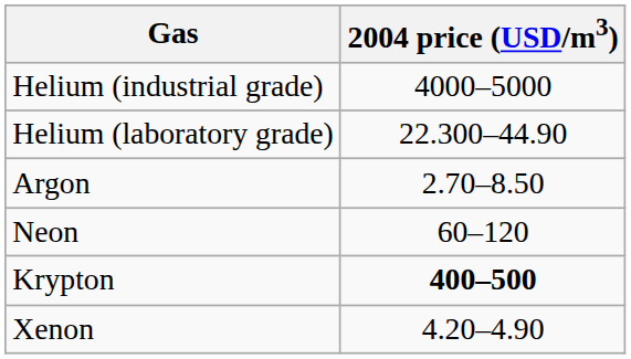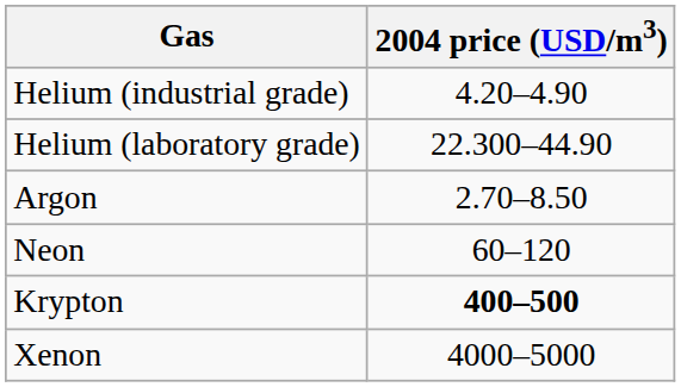Helium (industrial grade) | 2004 price (USD/m3): 4000–5000 -> 4.20–4.90
Xenon | 2004 price (USD/m3): 4.20–4.90 -> 4000–5000
